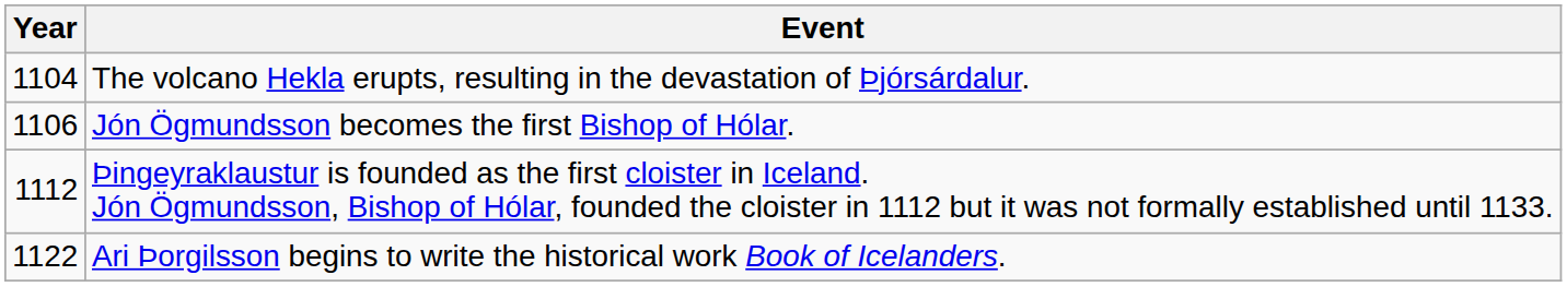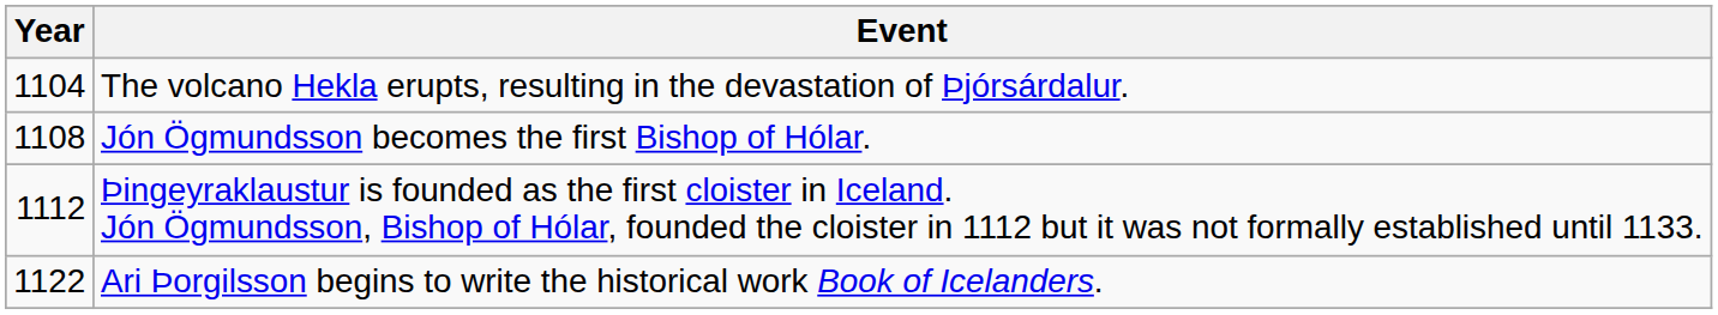Jón Ögmundsson becomes the first Bishop of Hólar. | Year: 1106 -> 1108
